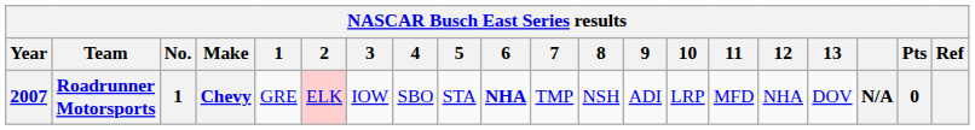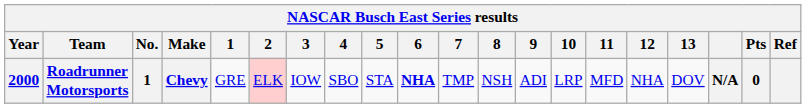Roadrunner Motorsports | Year: 2007 -> 2000
